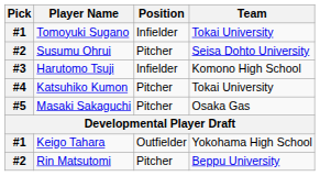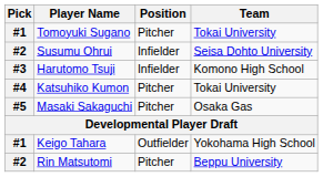Tomoyuki Sugano | Position: Infielder -> Pitcher
Susumu Ohrui | Position: Pitcher -> Infielder
